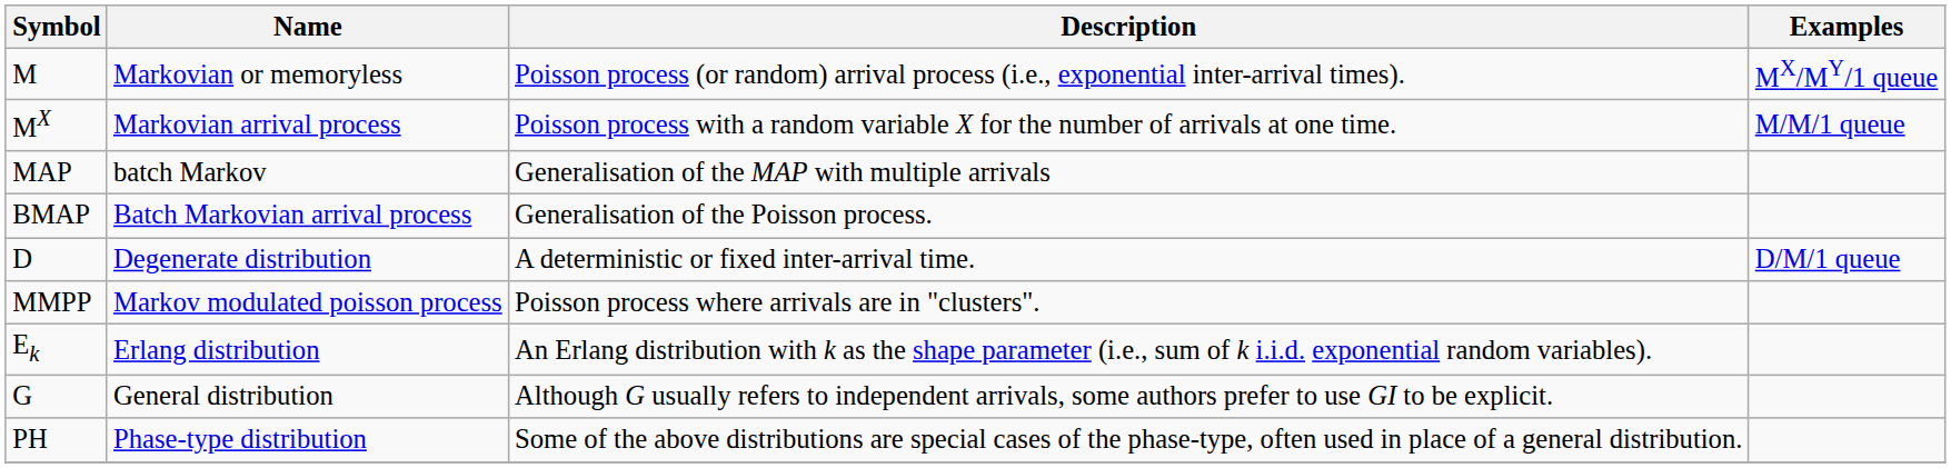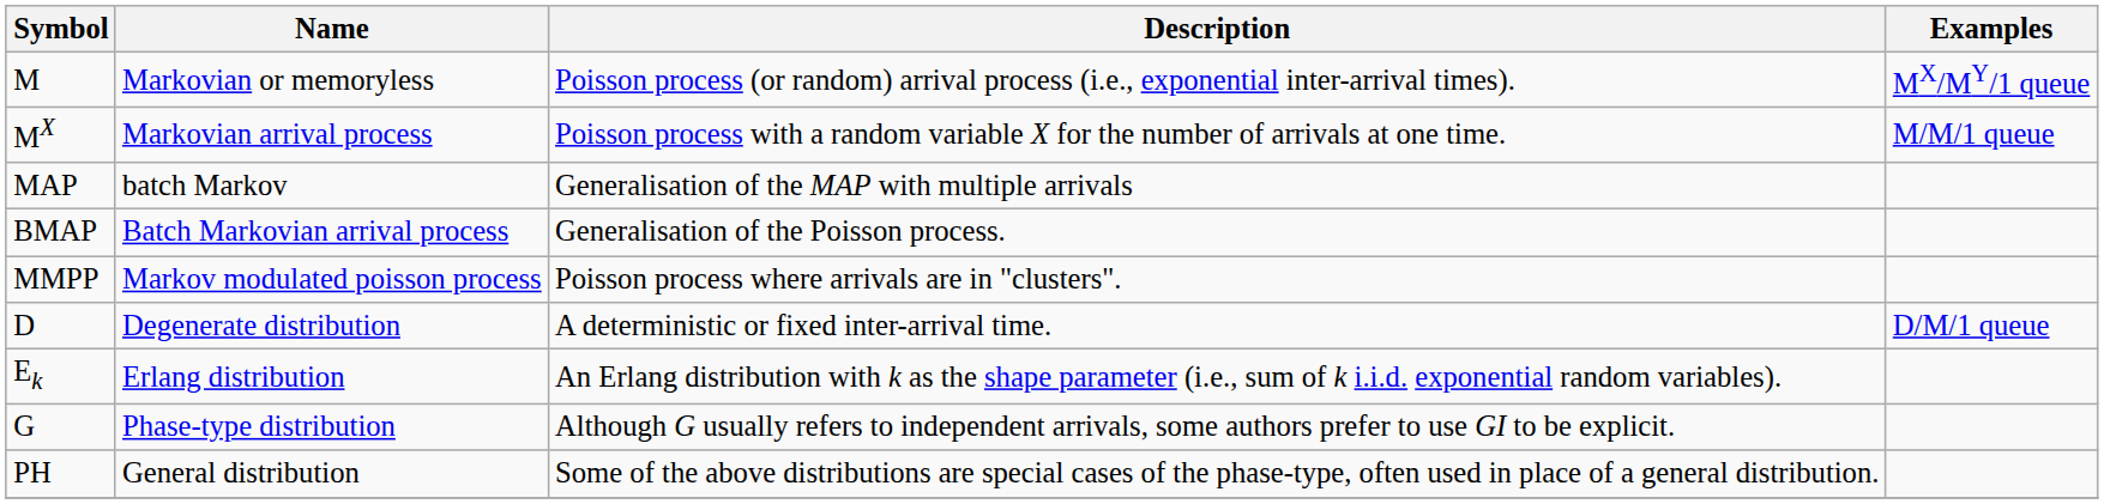rows swapped: MMPP <-> D
G | Name: General distribution -> Phase-type distribution
PH | Name: Phase-type distribution -> General distribution
